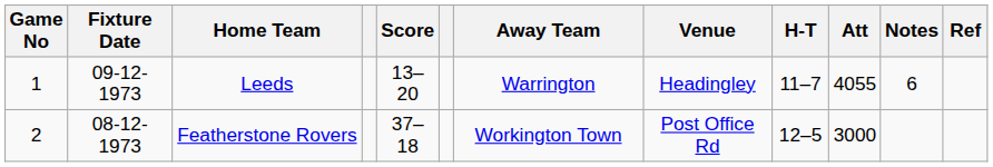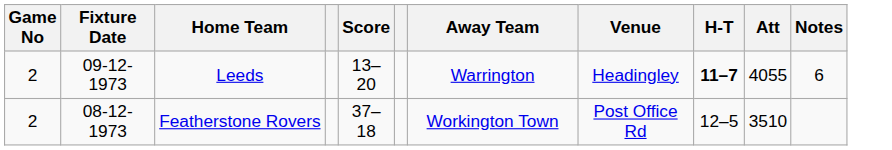- column: Ref
Leeds | Game No: 1 -> 2
Leeds | H-T: normal -> bold
Featherstone Rovers | Att: 3000 -> 3510
